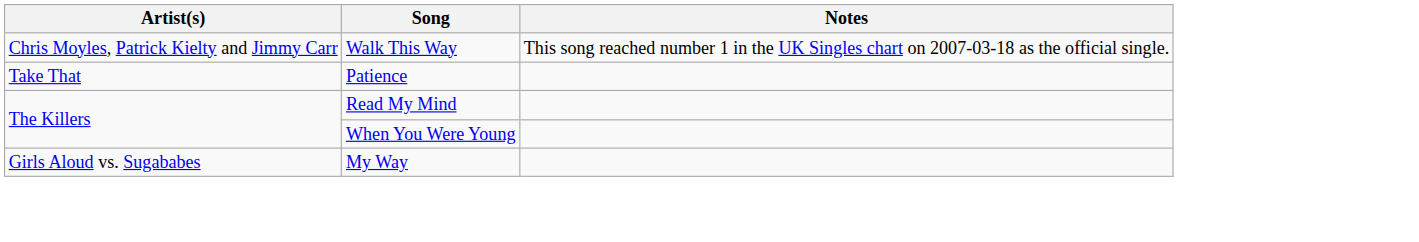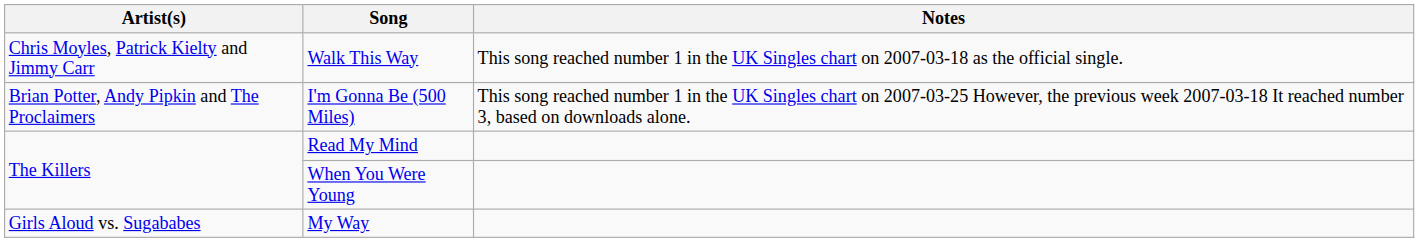+ row: Brian Potter, Andy Pipkin and The Proclaimers | I'm Gonna Be (500 Miles) | This song reached number 1 in the UK Singles chart on 2007-03-25 However, the previous week 2007-03-18 It reached number 3, based on downloads alone.
- row: Take That | Patience
